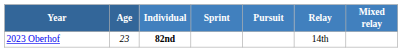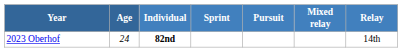columns swapped: Relay <-> Mixed relay
2023 Oberhof | Age: 23 -> 24
